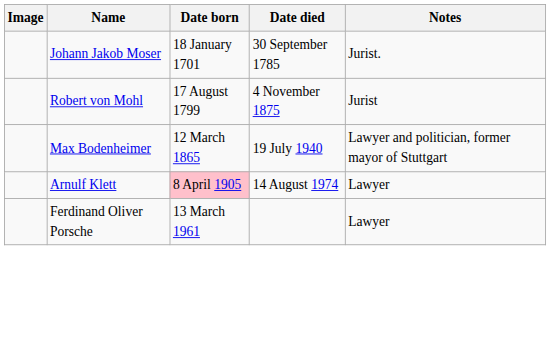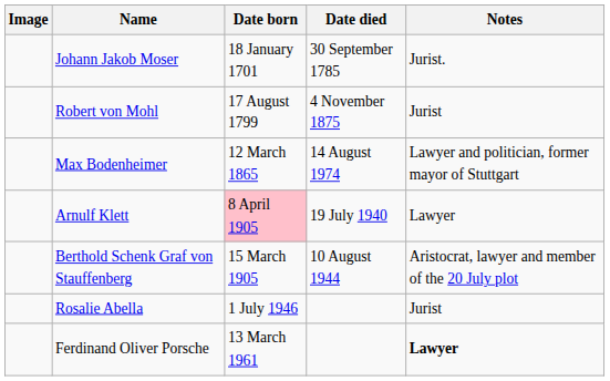Max Bodenheimer | Date died: 19 July 1940 -> 14 August 1974
Arnulf Klett | Date died: 14 August 1974 -> 19 July 1940
+ row: Berthold Schenk Graf von Stauffenberg | 15 March 1905 | 10 August 1944 | Aristocrat, lawyer and member of the 20 July plot
+ row: Rosalie Abella | 1 July 1946 | Jurist
Ferdinand Oliver Porsche | Notes: normal -> bold
